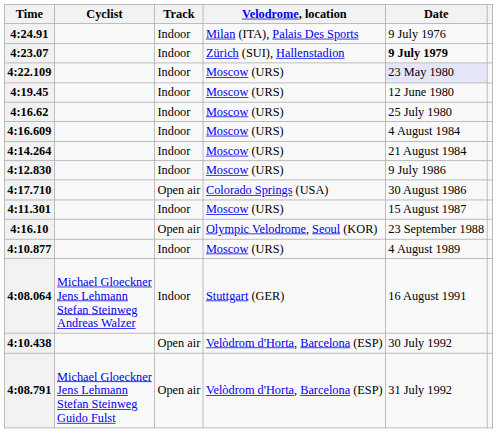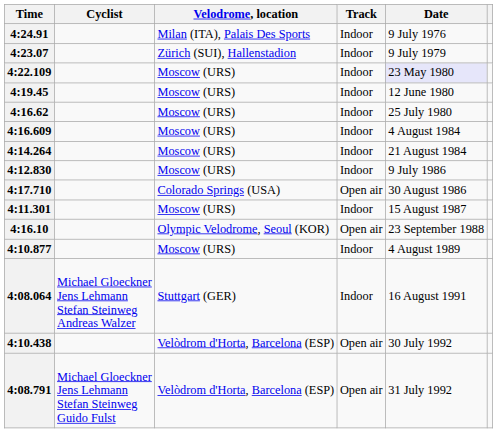columns swapped: Velodrome, location <-> Track
4:23.07 | Date: bold -> normal
